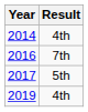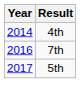- row: 2019 | 4th
